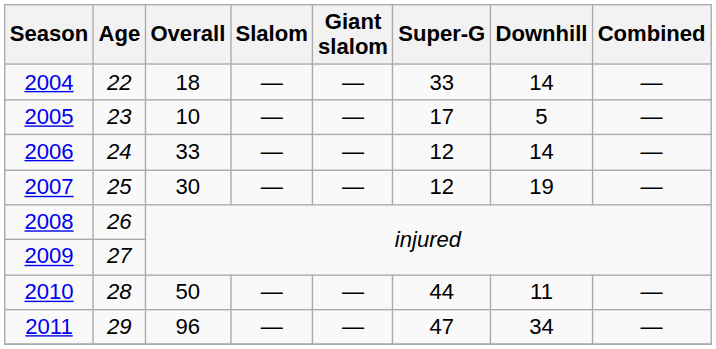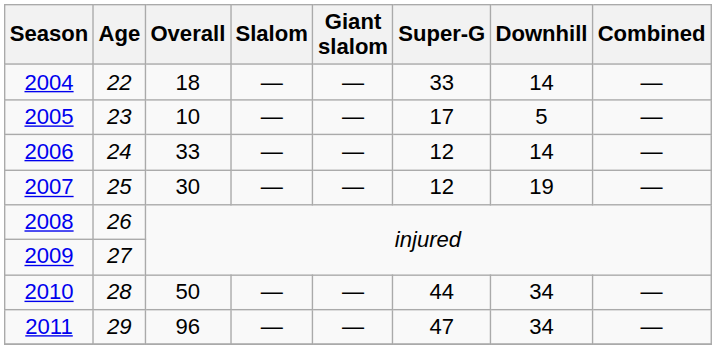2010 | Downhill: 11 -> 34
